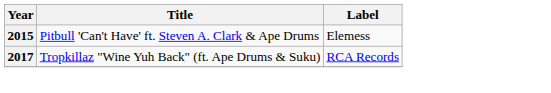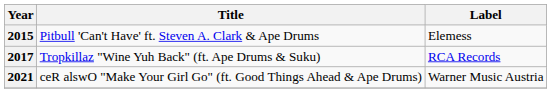+ row: 2021 | ceR alswO "Make Your Girl Go" (ft. Good Things Ahead & Ape Drums) | Warner Music Austria
